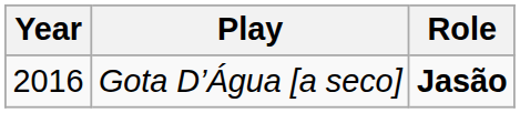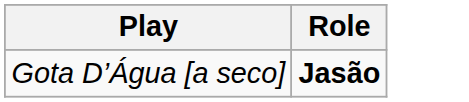- column: Year | 2016
